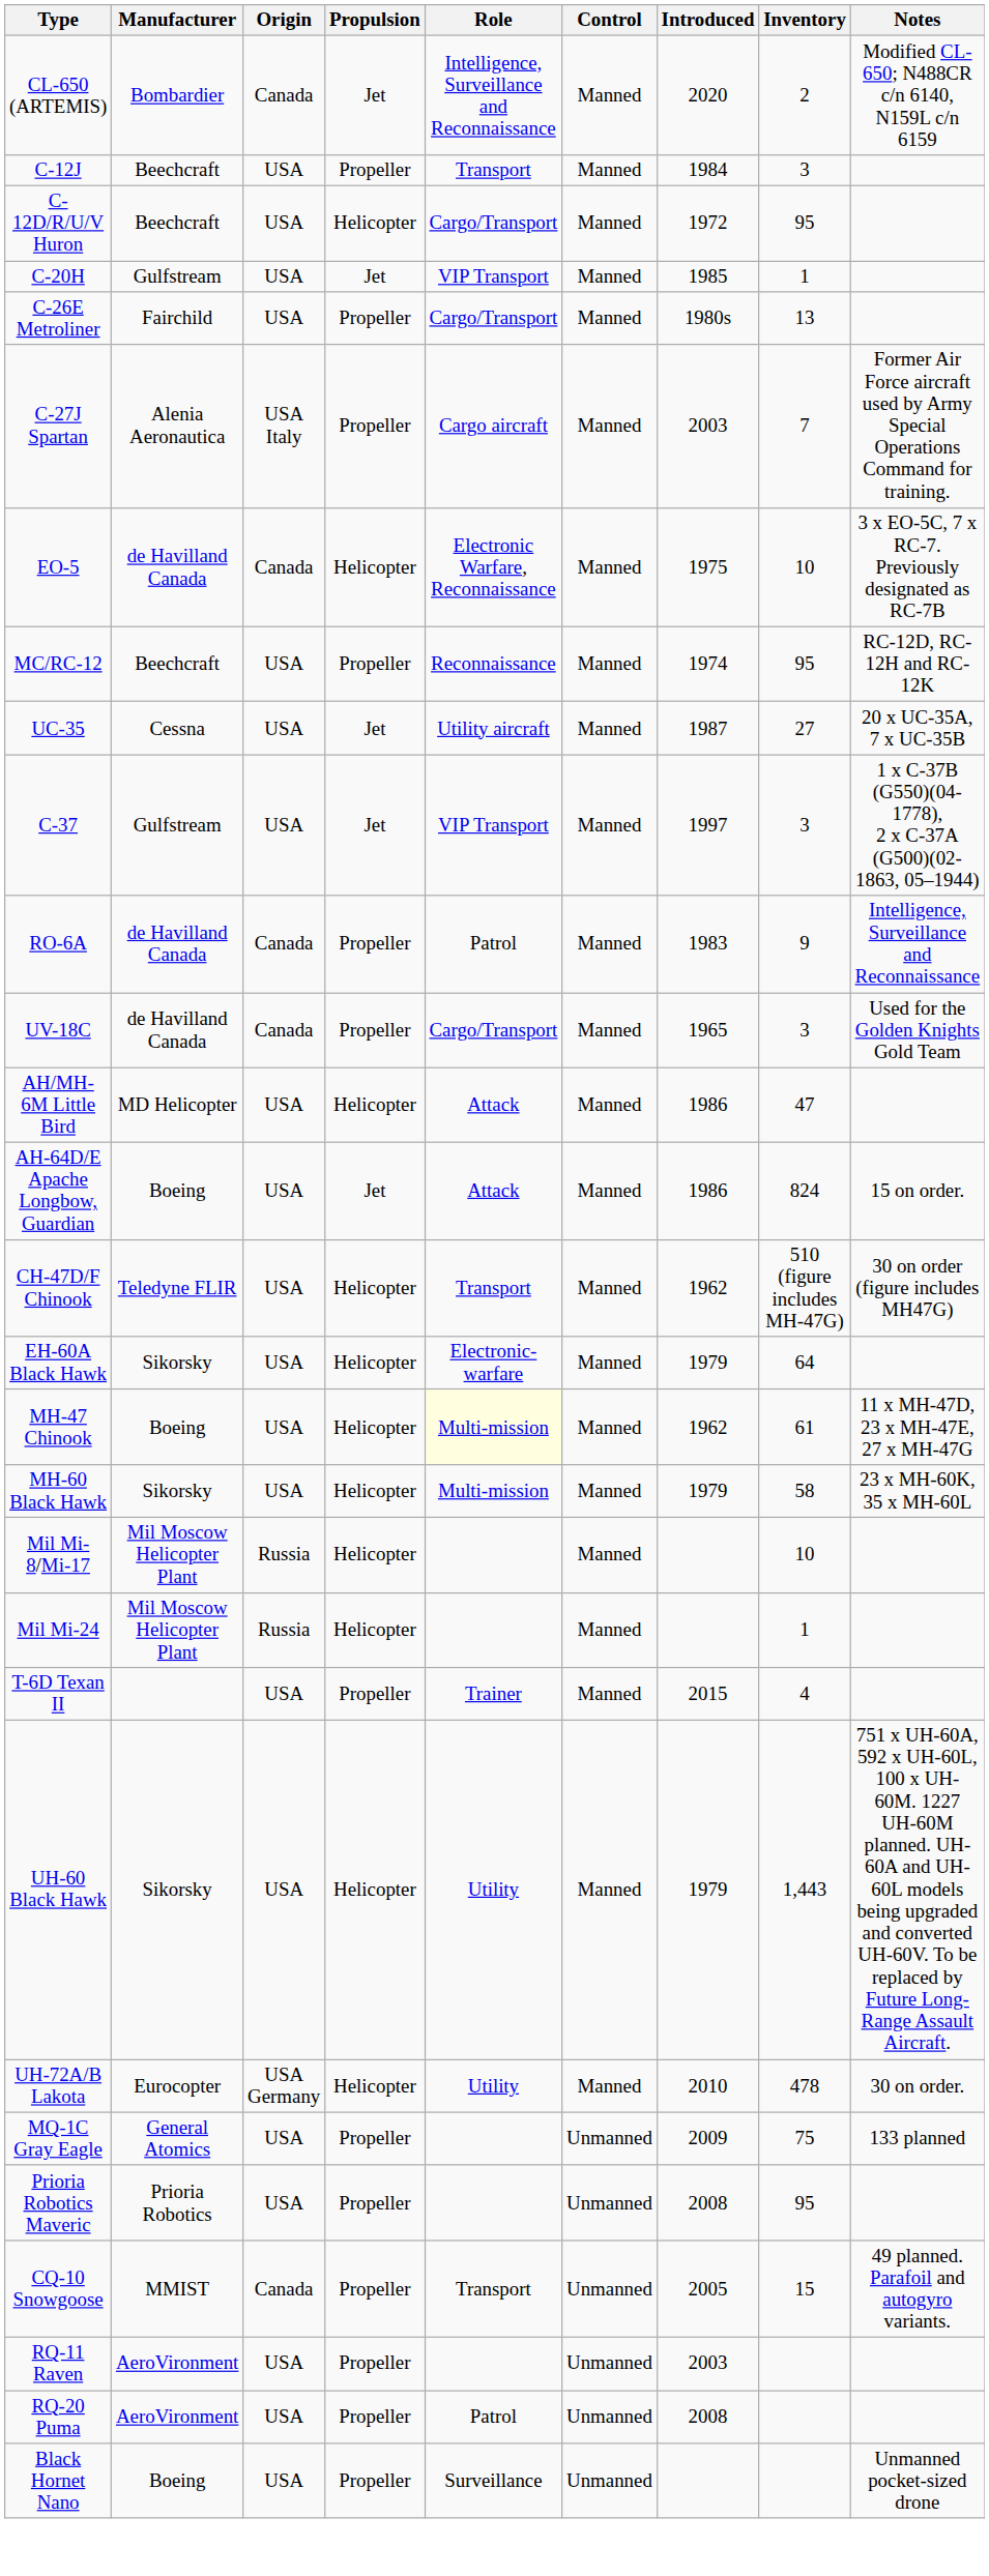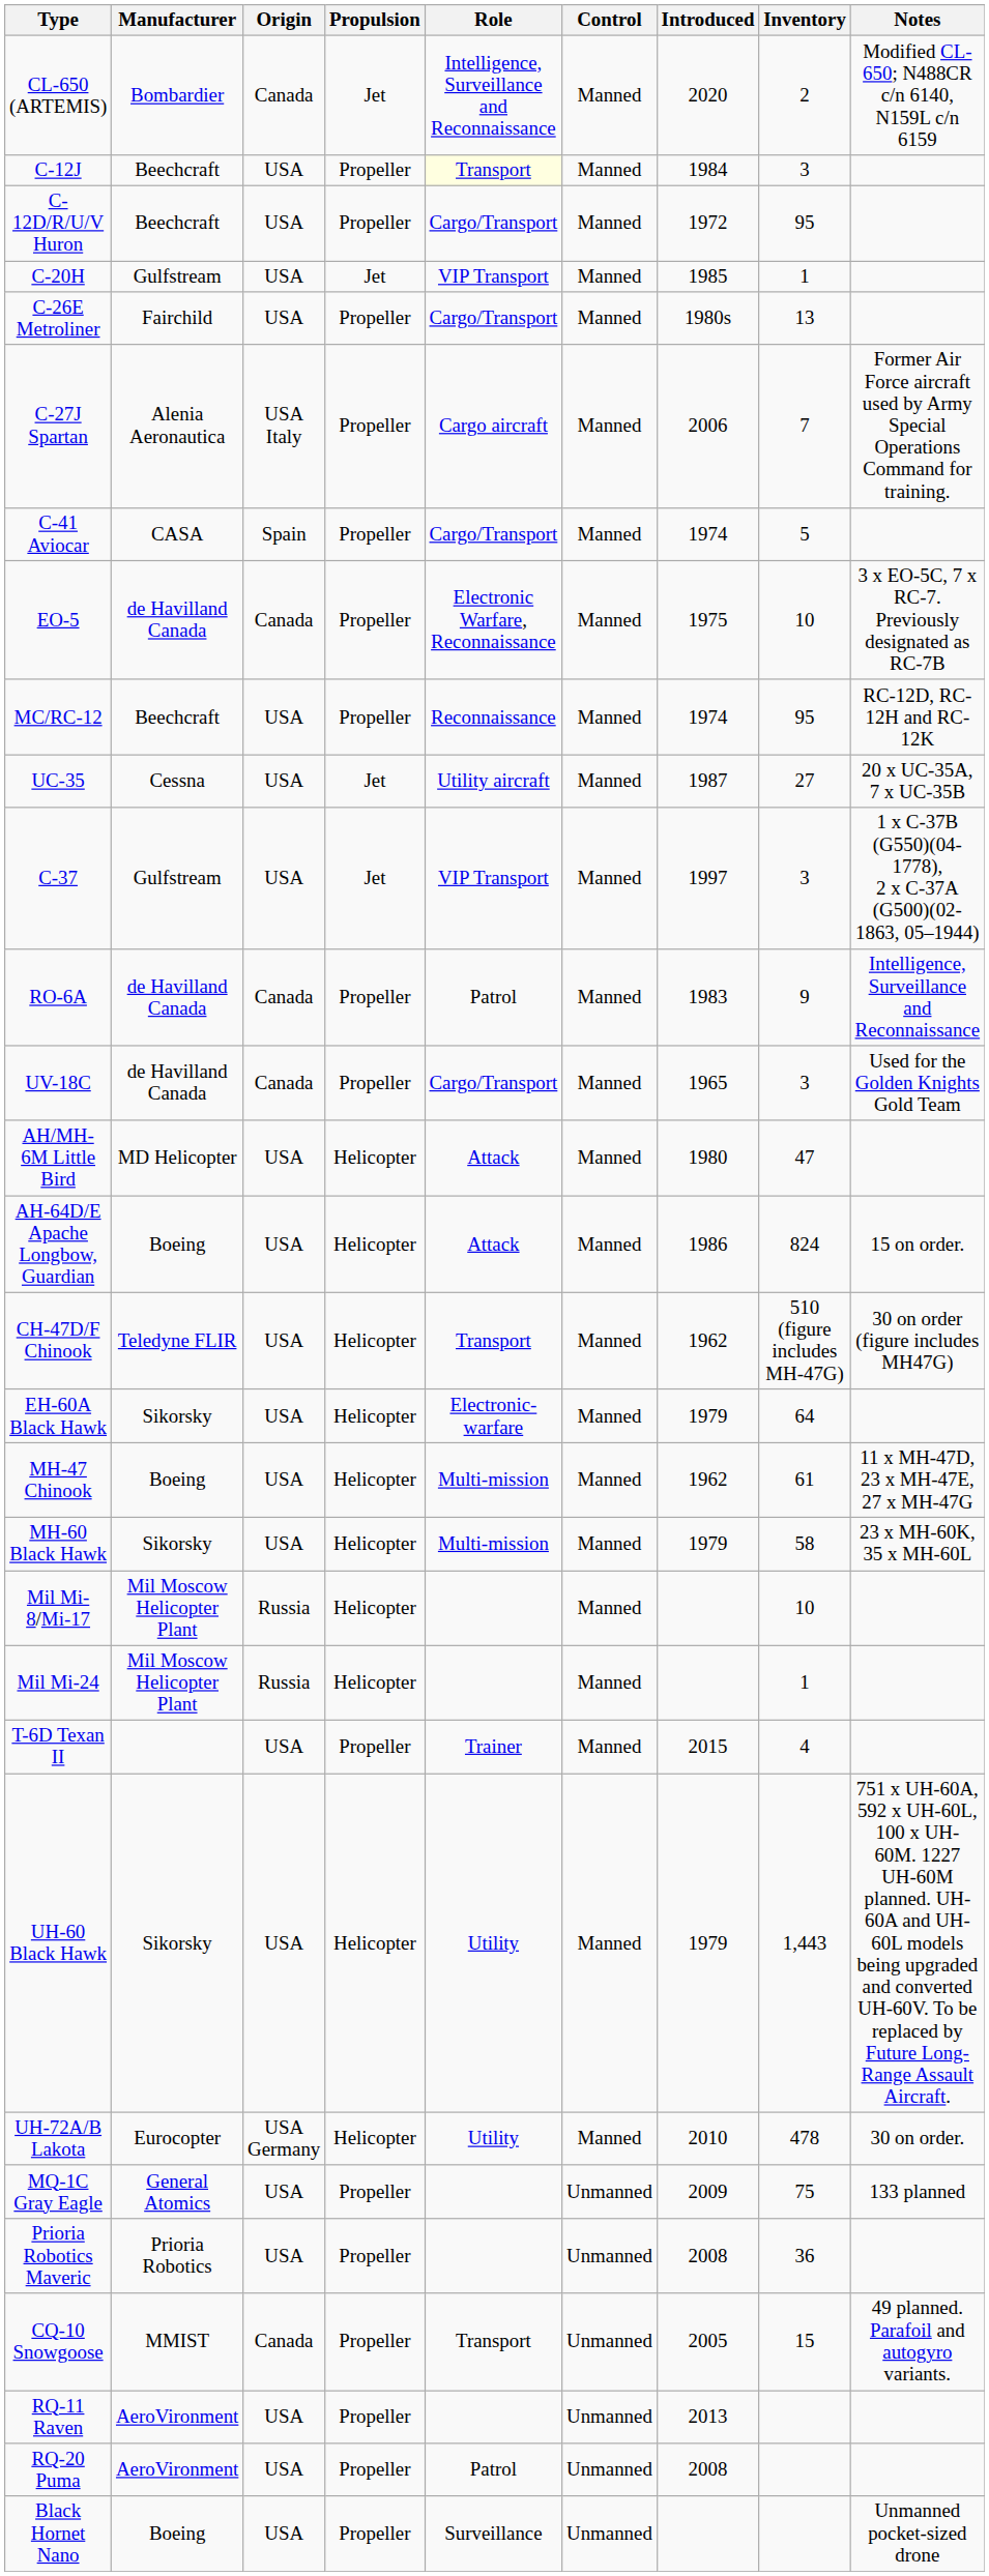C-12J | Role: no background -> lightyellow background
C-12D/R/U/V Huron | Propulsion: Helicopter -> Propeller
C-27J Spartan | Introduced: 2003 -> 2006
+ row: C-41 Aviocar | CASA | Spain | Propeller | Cargo/Transport | Manned | 1974 | 5
EO-5 | Propulsion: Helicopter -> Propeller
AH/MH-6M Little Bird | Introduced: 1986 -> 1980
AH-64D/E Apache Longbow, Guardian | Propulsion: Jet -> Helicopter
MH-47 Chinook | Role: lightyellow background -> no background
Prioria Robotics Maveric | Inventory: 95 -> 36
RQ-11 Raven | Introduced: 2003 -> 2013
